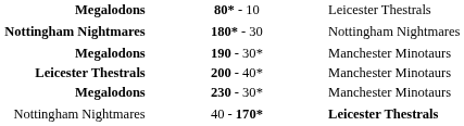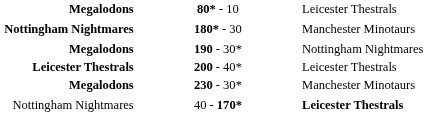180* - 30 | column 3: Nottingham Nightmares -> Manchester Minotaurs
190 - 30* | column 3: Manchester Minotaurs -> Nottingham Nightmares
200 - 40* | column 3: Manchester Minotaurs -> Leicester Thestrals
